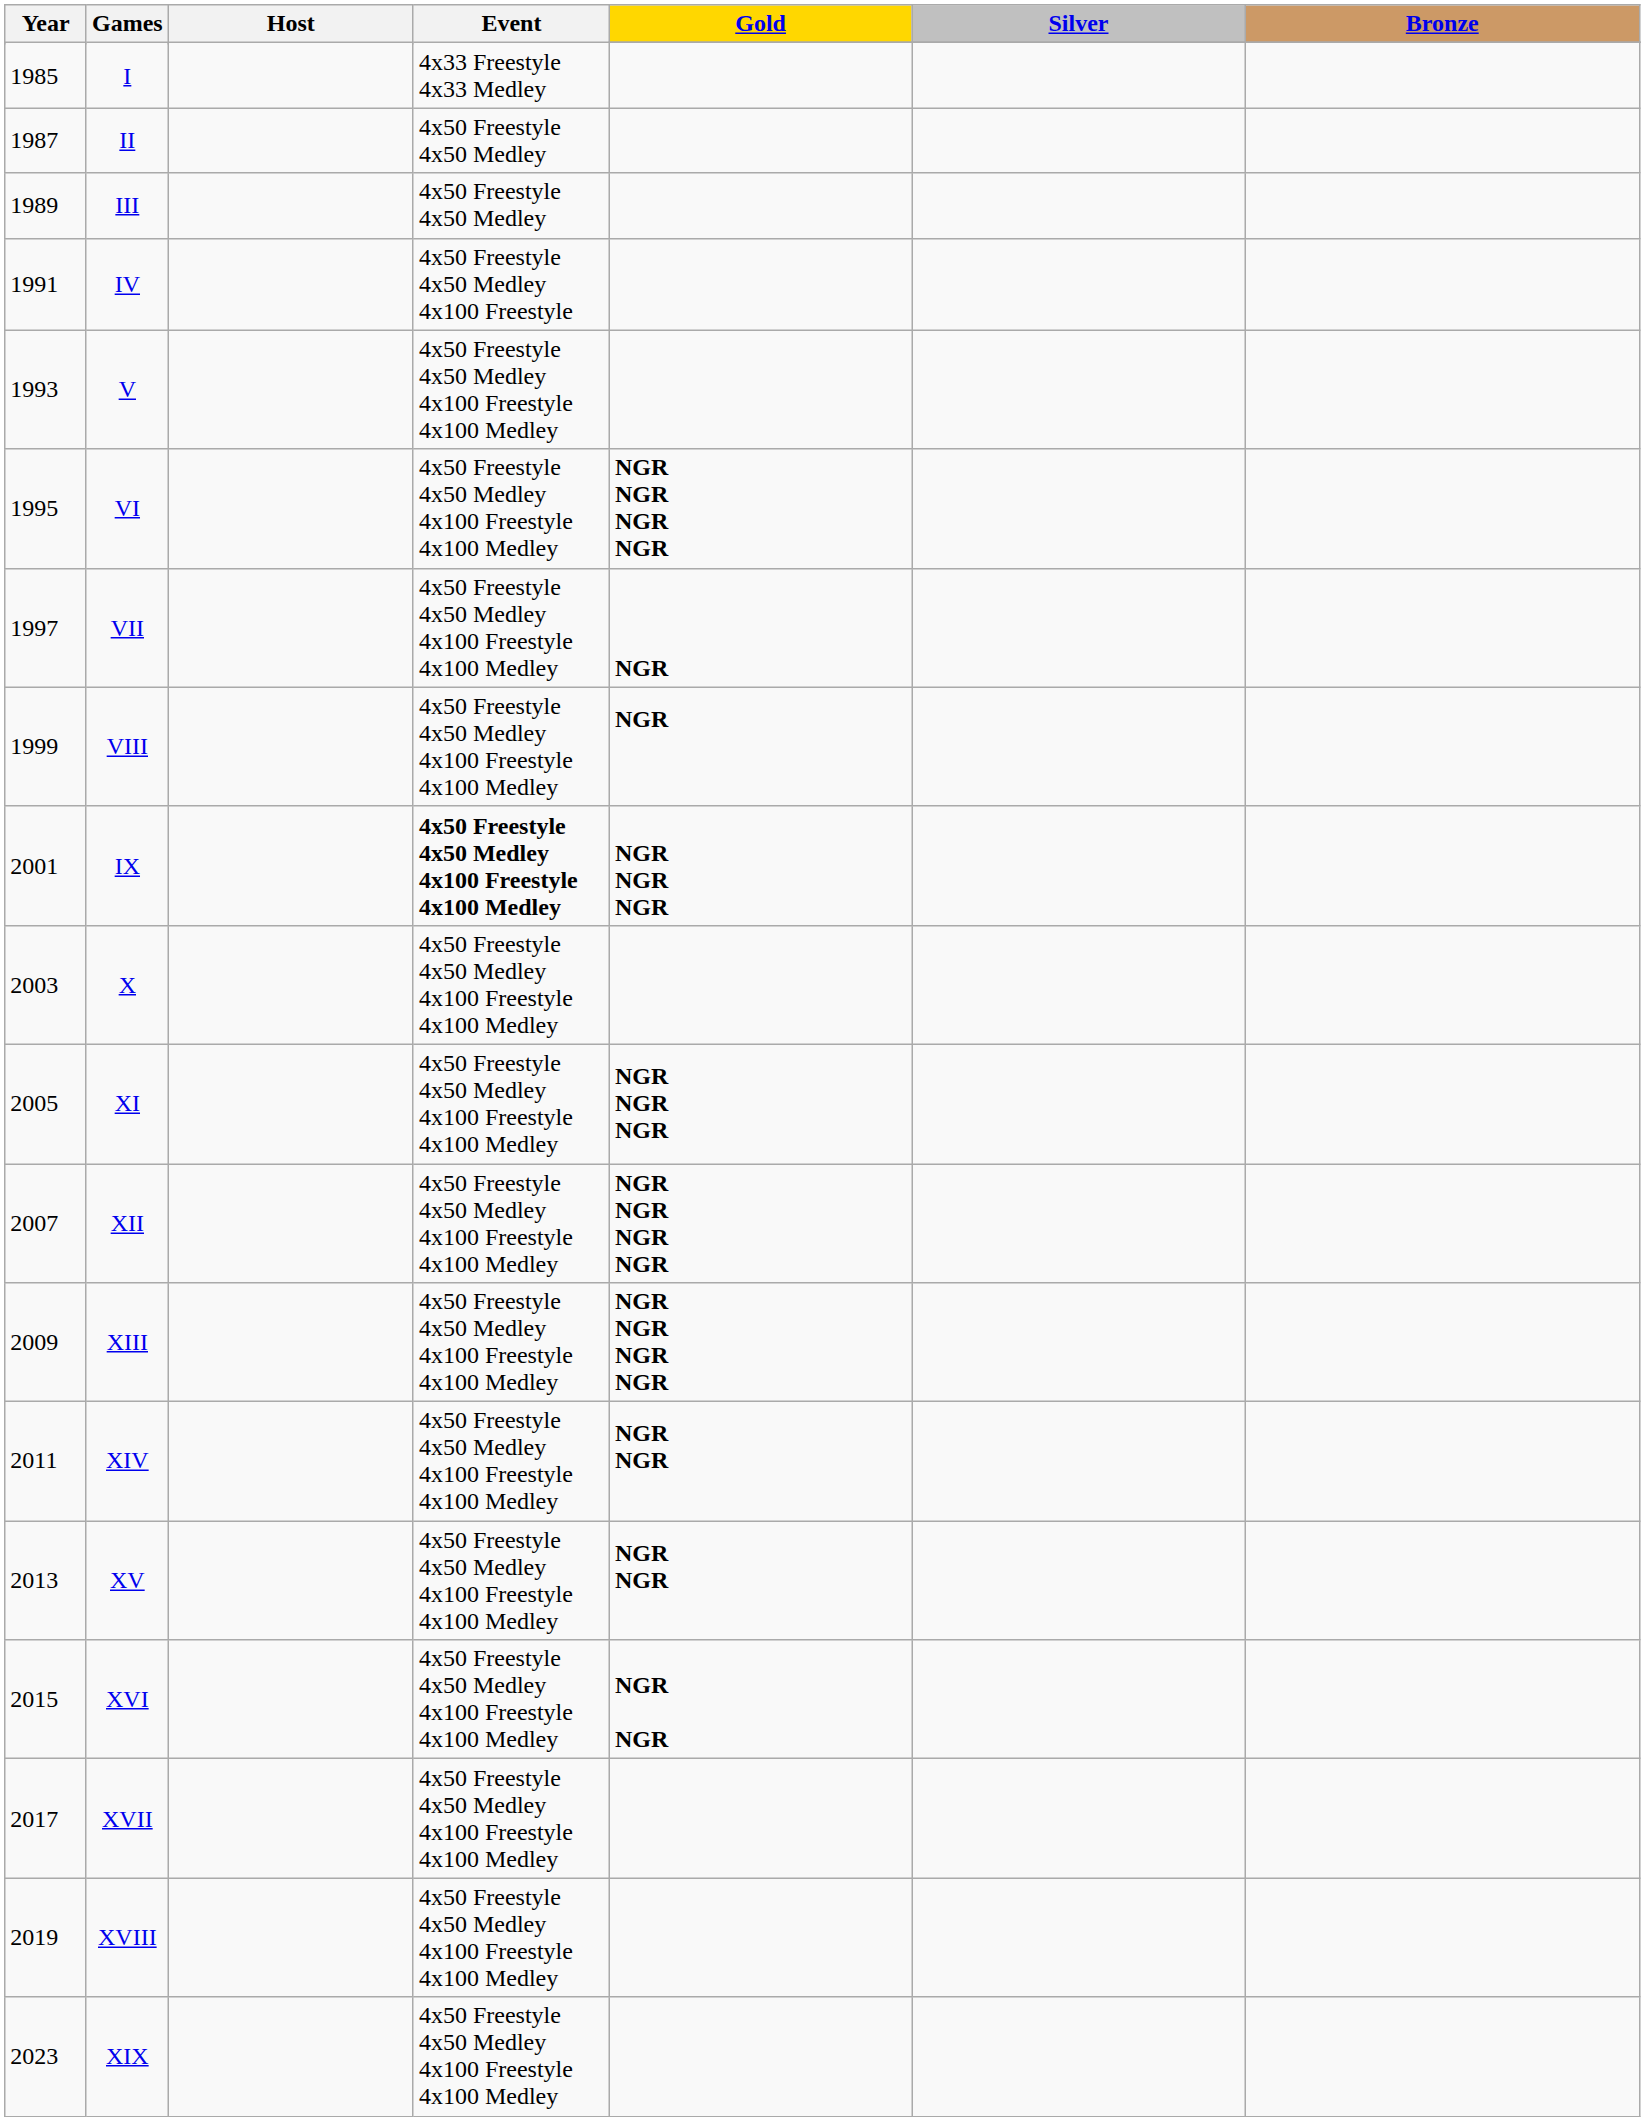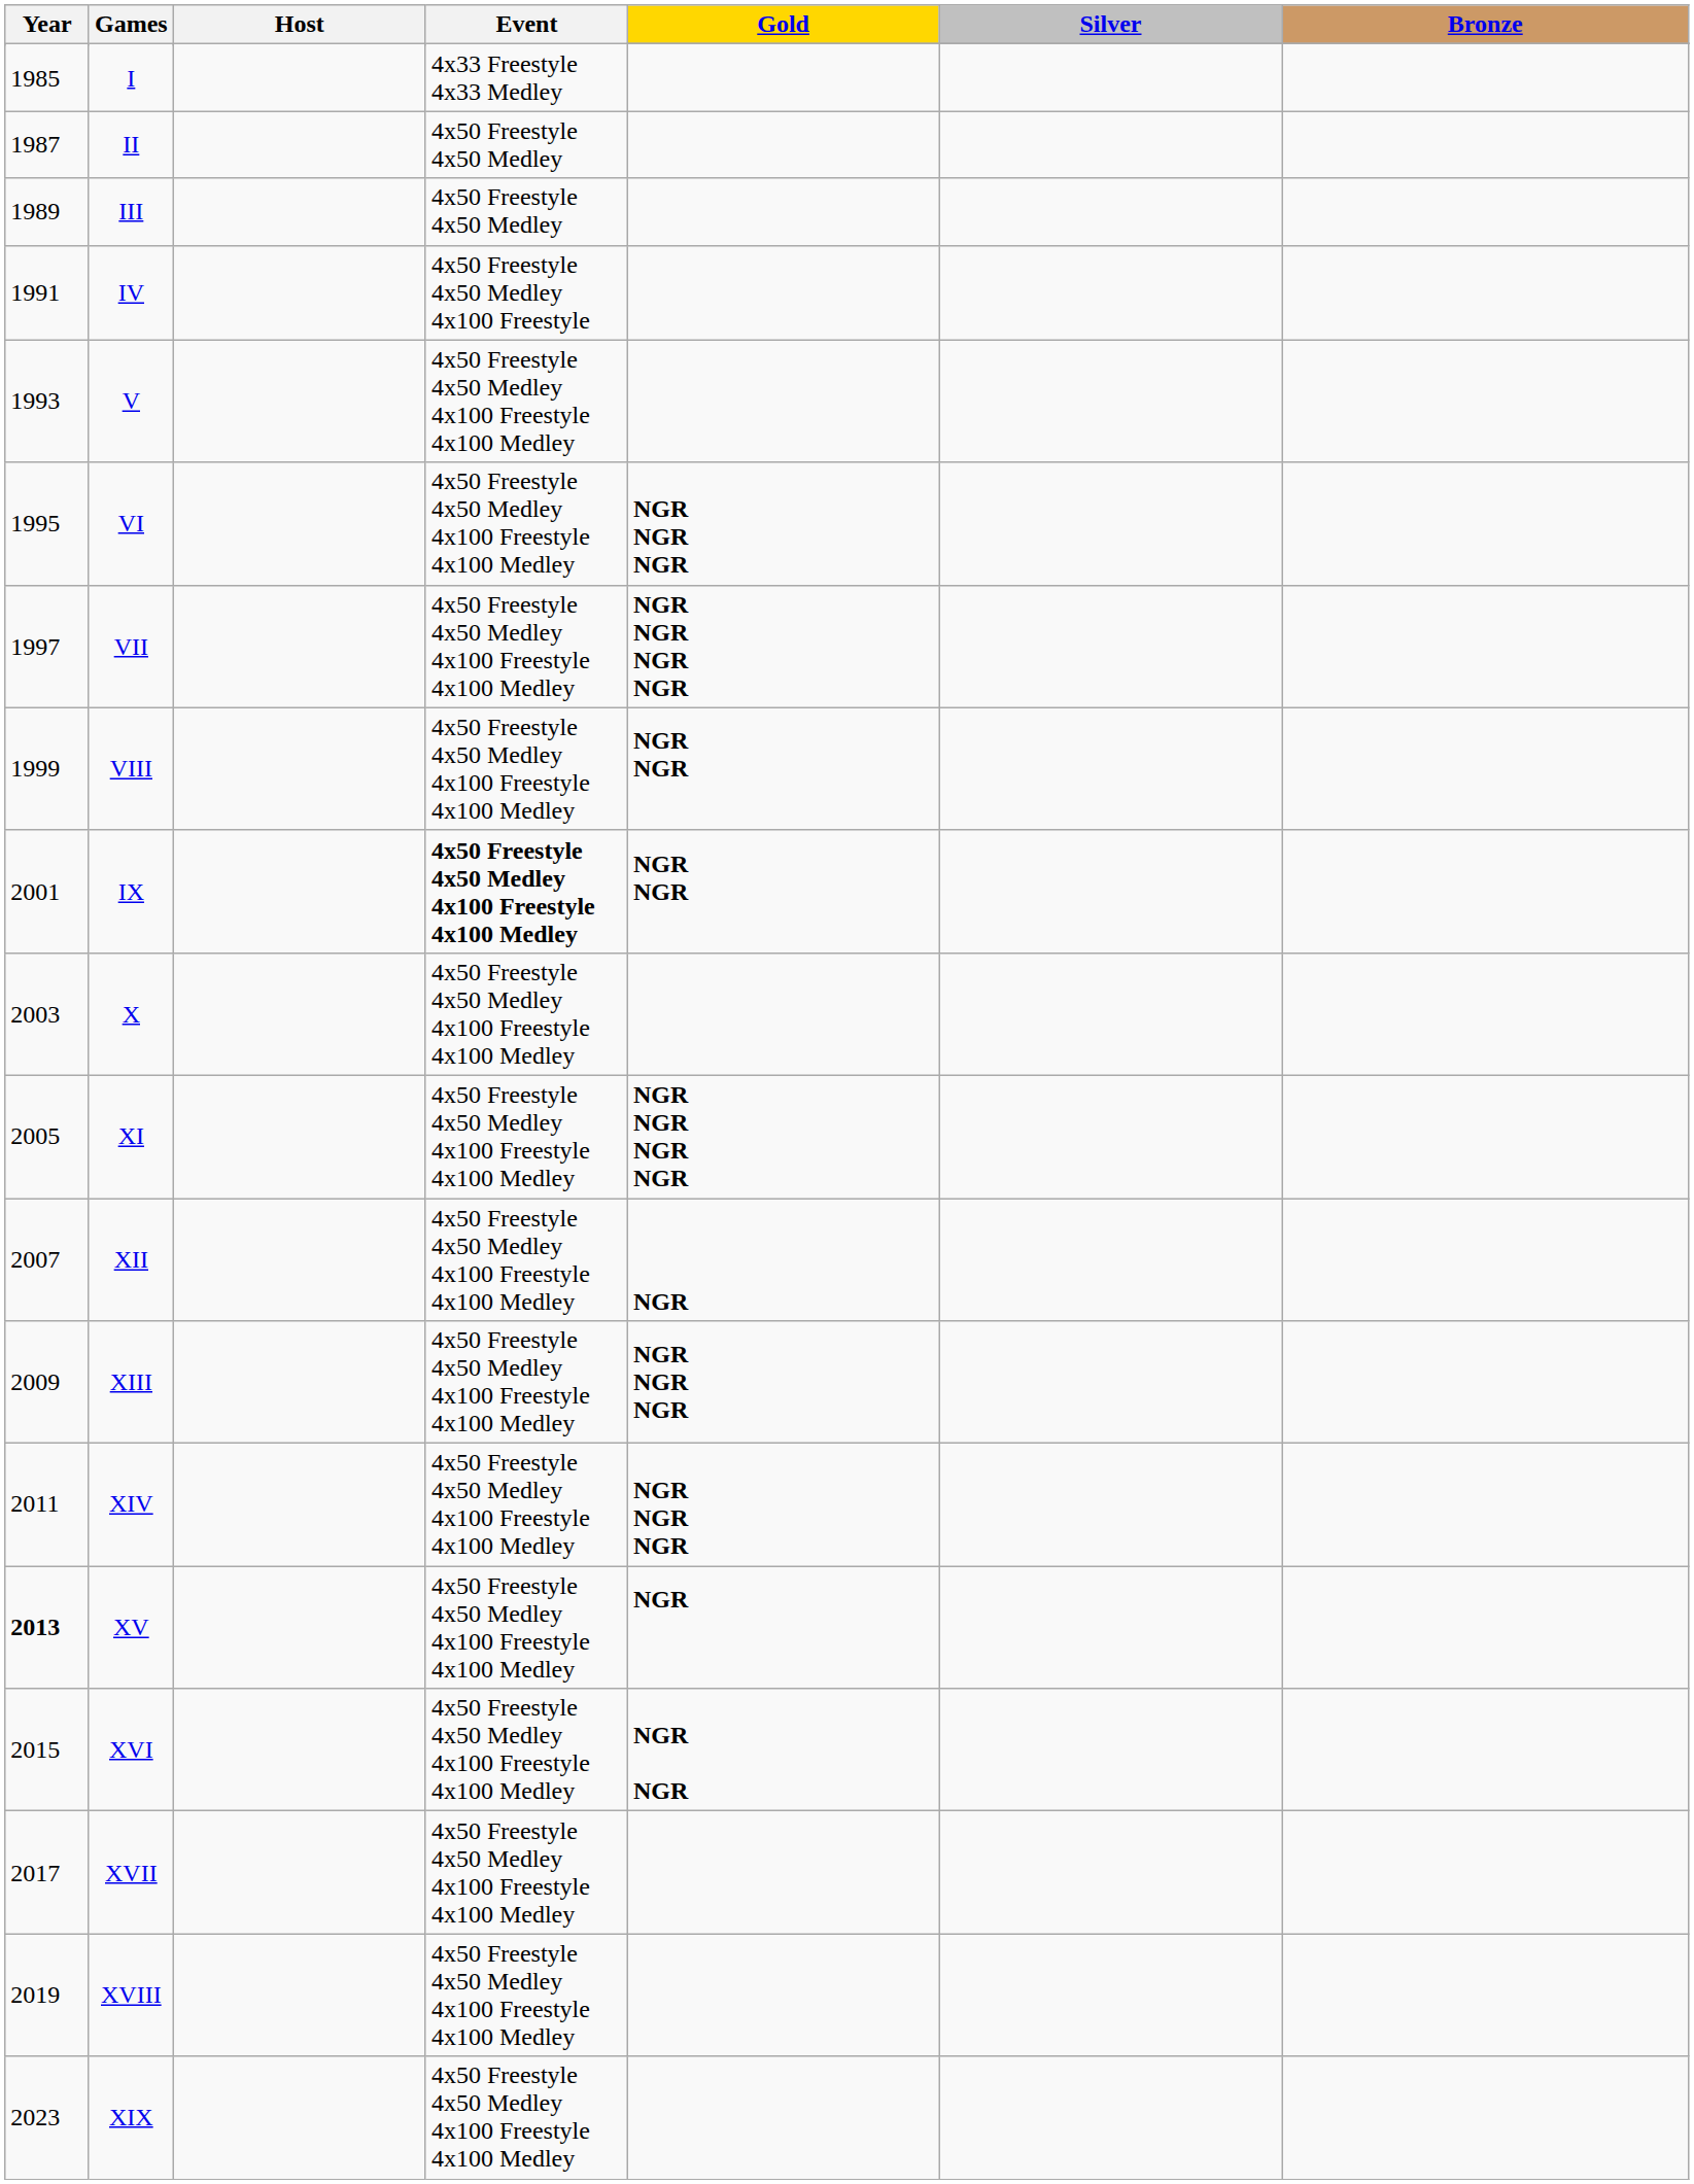VI | Gold: NGR NGR NGR NGR -> NGR NGR NGR
VII | Gold: NGR -> NGR NGR NGR NGR
VIII | Gold: NGR -> NGR NGR
IX | Gold: NGR NGR NGR -> NGR NGR
XI | Gold: NGR NGR NGR -> NGR NGR NGR NGR
XII | Gold: NGR NGR NGR NGR -> NGR
XIII | Gold: NGR NGR NGR NGR -> NGR NGR NGR
XIV | Gold: NGR NGR -> NGR NGR NGR
XV | Year: normal -> bold
XV | Gold: NGR NGR -> NGR
